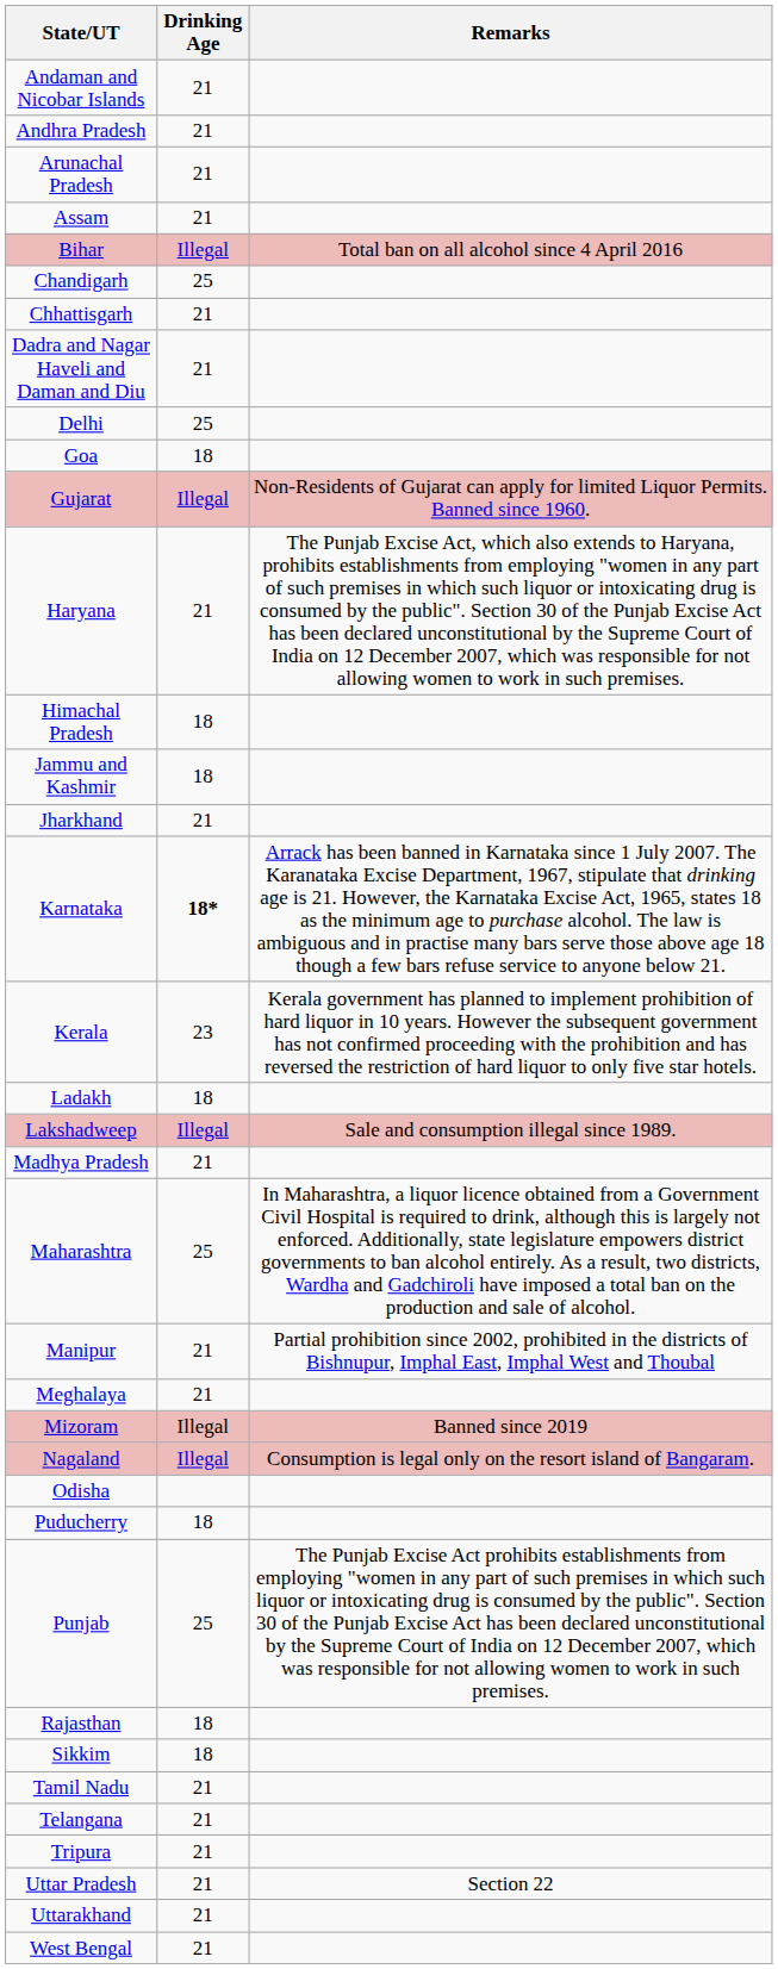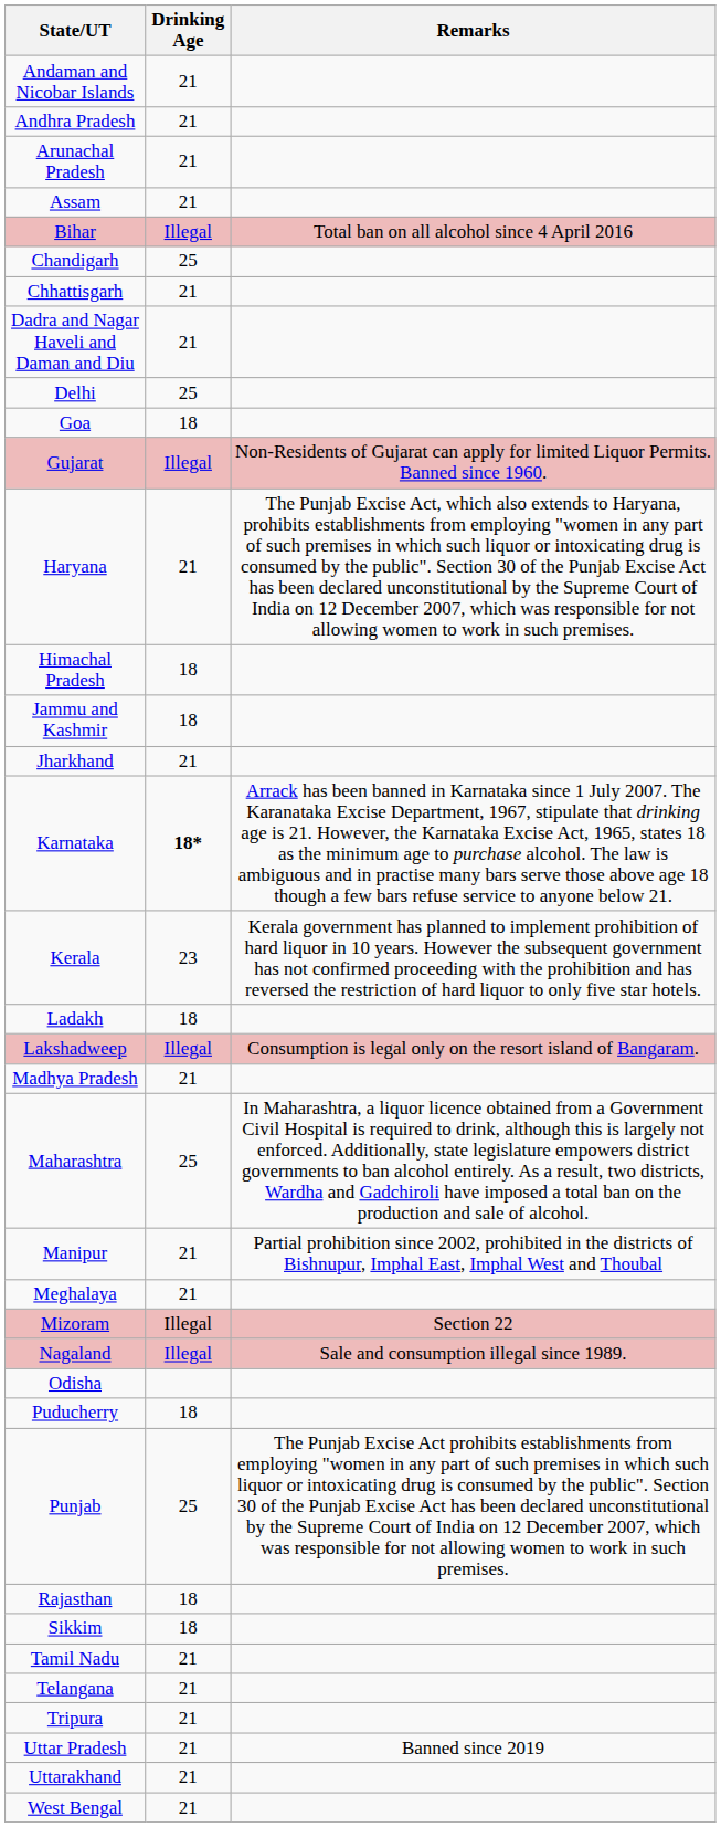Lakshadweep | Remarks: Sale and consumption illegal since 1989. -> Consumption is legal only on the resort island of Bangaram.
Mizoram | Remarks: Banned since 2019 -> Section 22
Nagaland | Remarks: Consumption is legal only on the resort island of Bangaram. -> Sale and consumption illegal since 1989.
Uttar Pradesh | Remarks: Section 22 -> Banned since 2019
